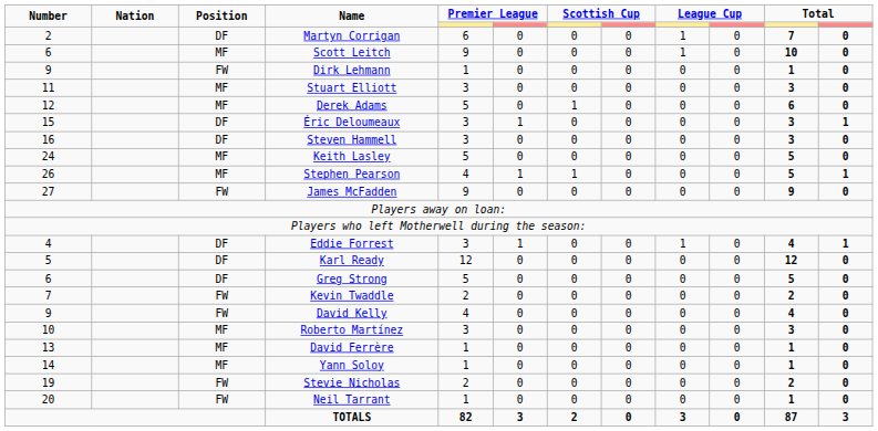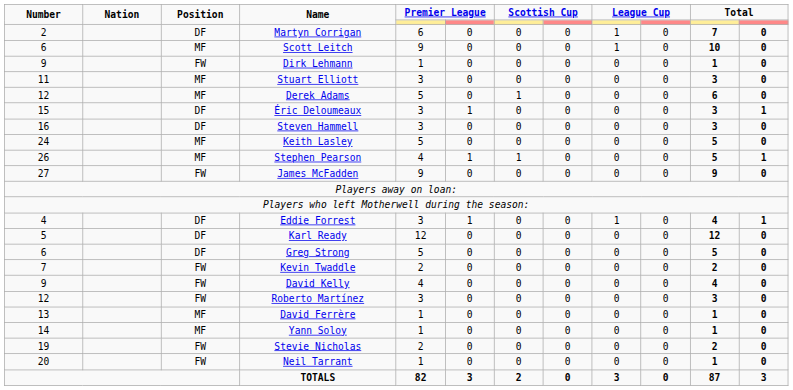Roberto Martínez | Number: 10 -> 12
Roberto Martínez | Position: MF -> FW
